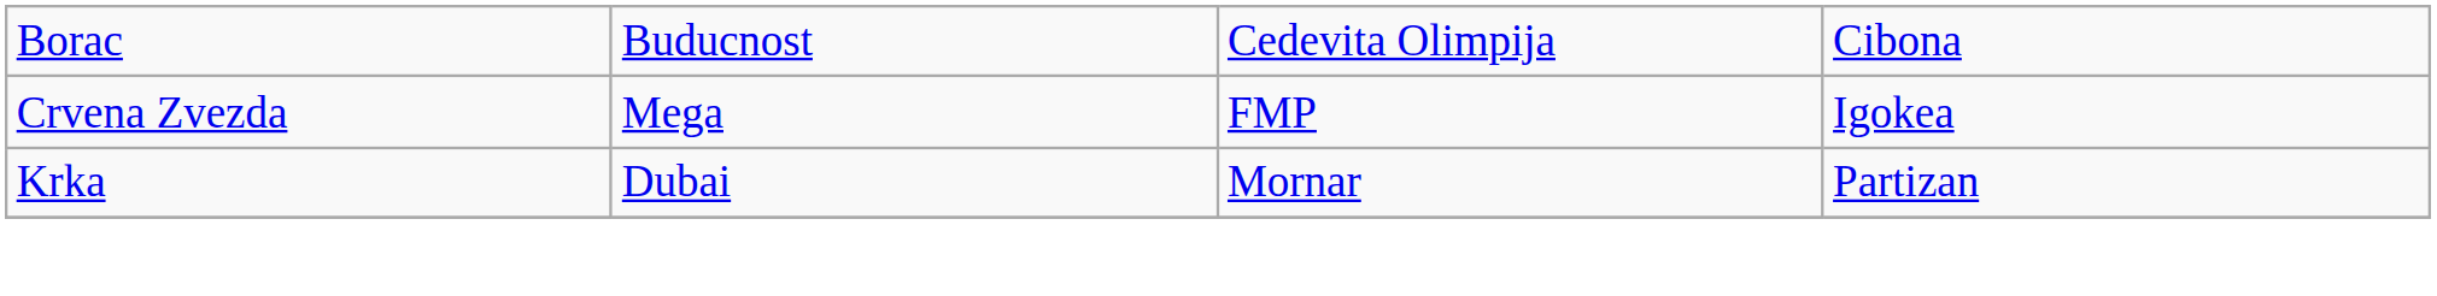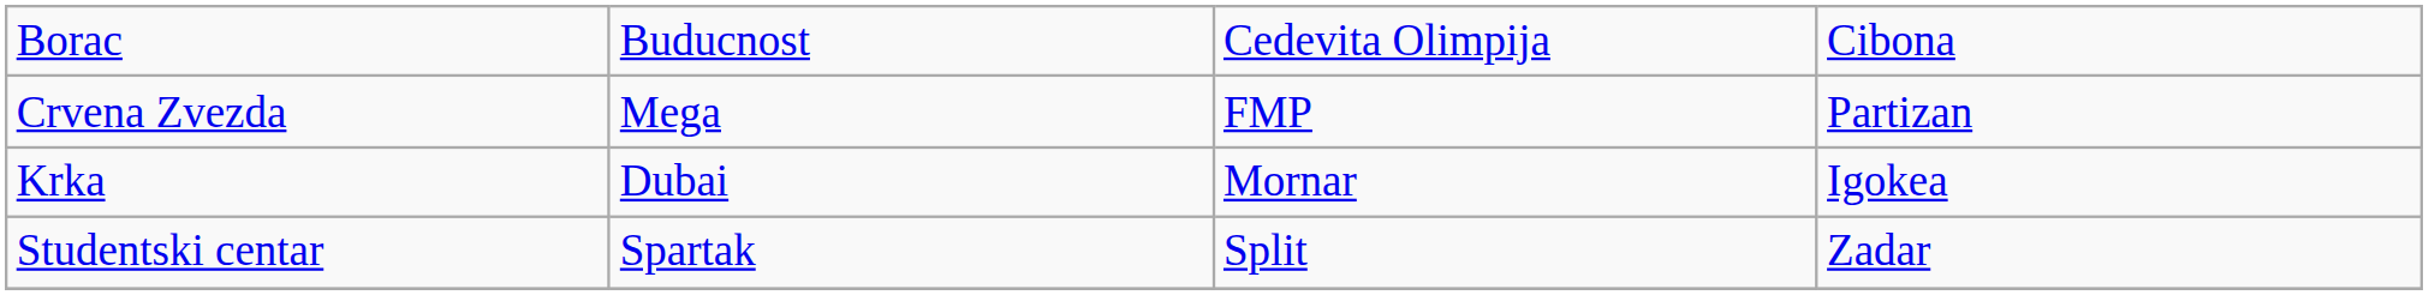Crvena Zvezda | column 4: Igokea -> Partizan
Krka | column 4: Partizan -> Igokea
+ row: Studentski centar | Spartak | Split | Zadar
